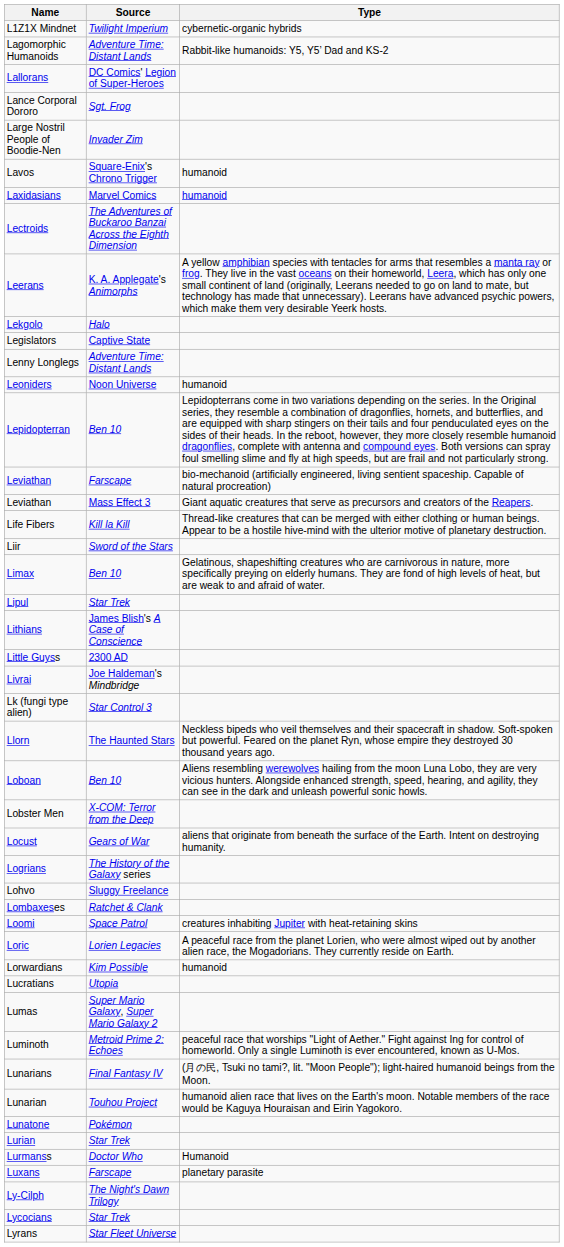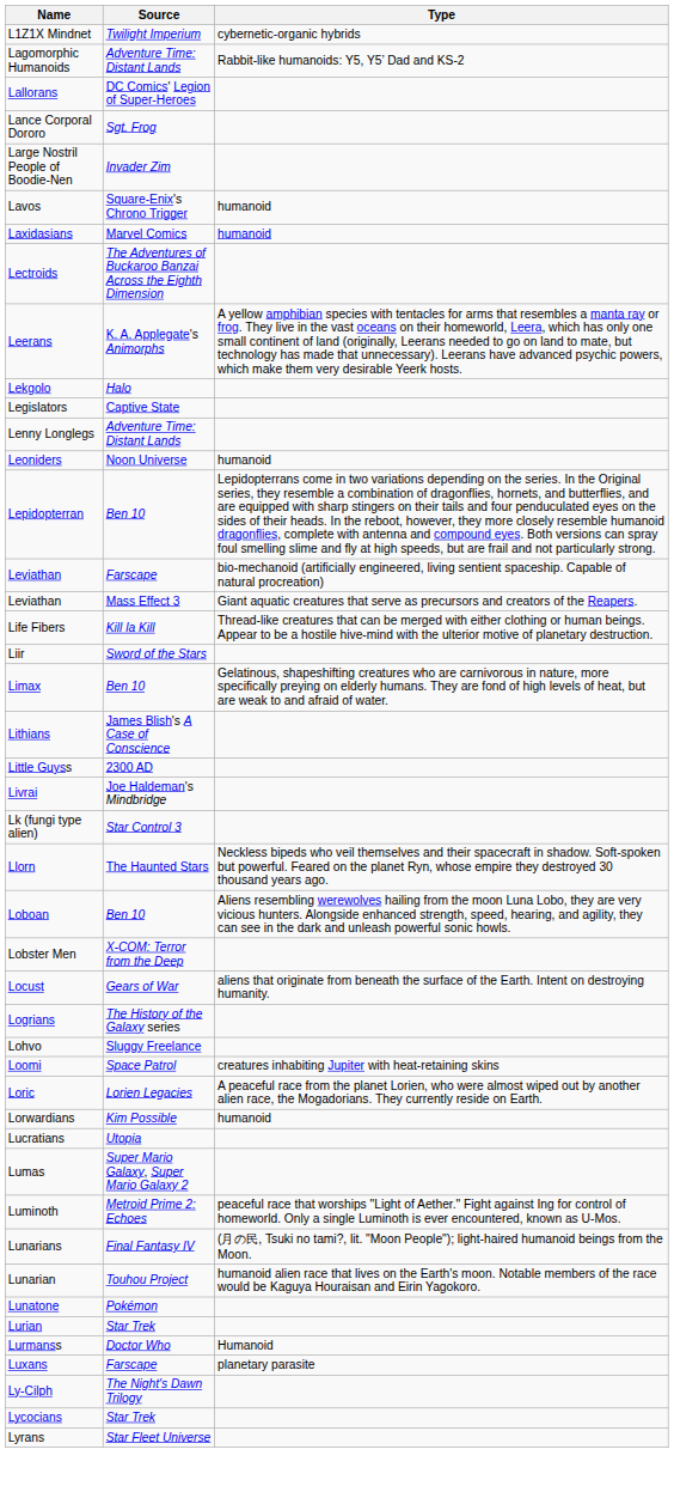- row: Lipul | Star Trek
- row: Lombaxeses | Ratchet & Clank
